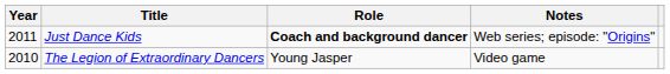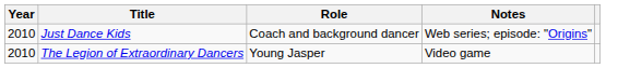Just Dance Kids | Year: 2011 -> 2010
Just Dance Kids | Role: bold -> normal
